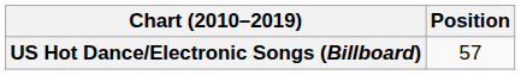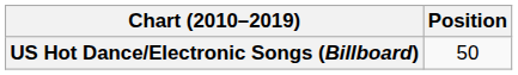US Hot Dance/Electronic Songs (Billboard) | Position: 57 -> 50
